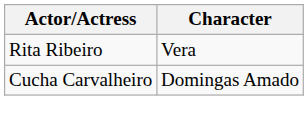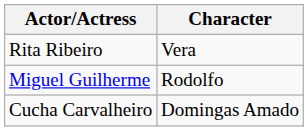+ row: Miguel Guilherme | Rodolfo
